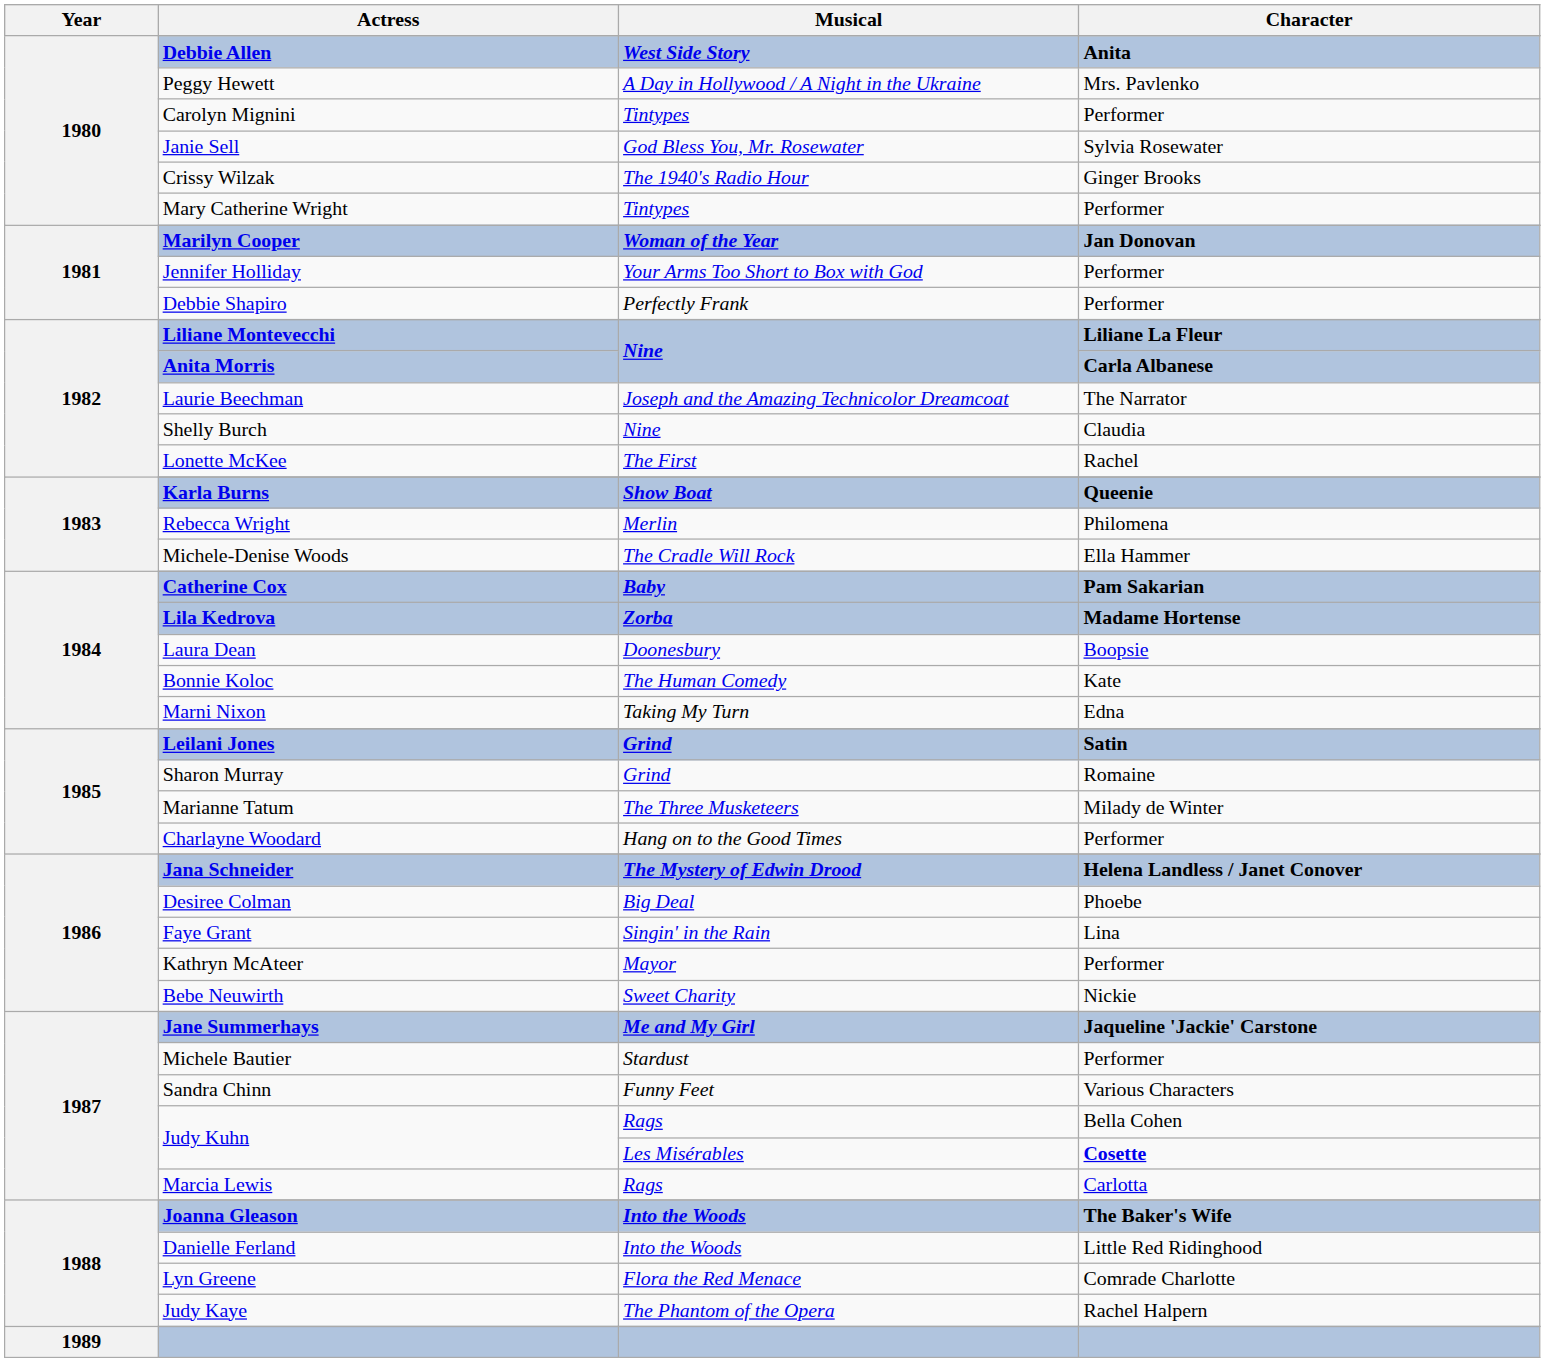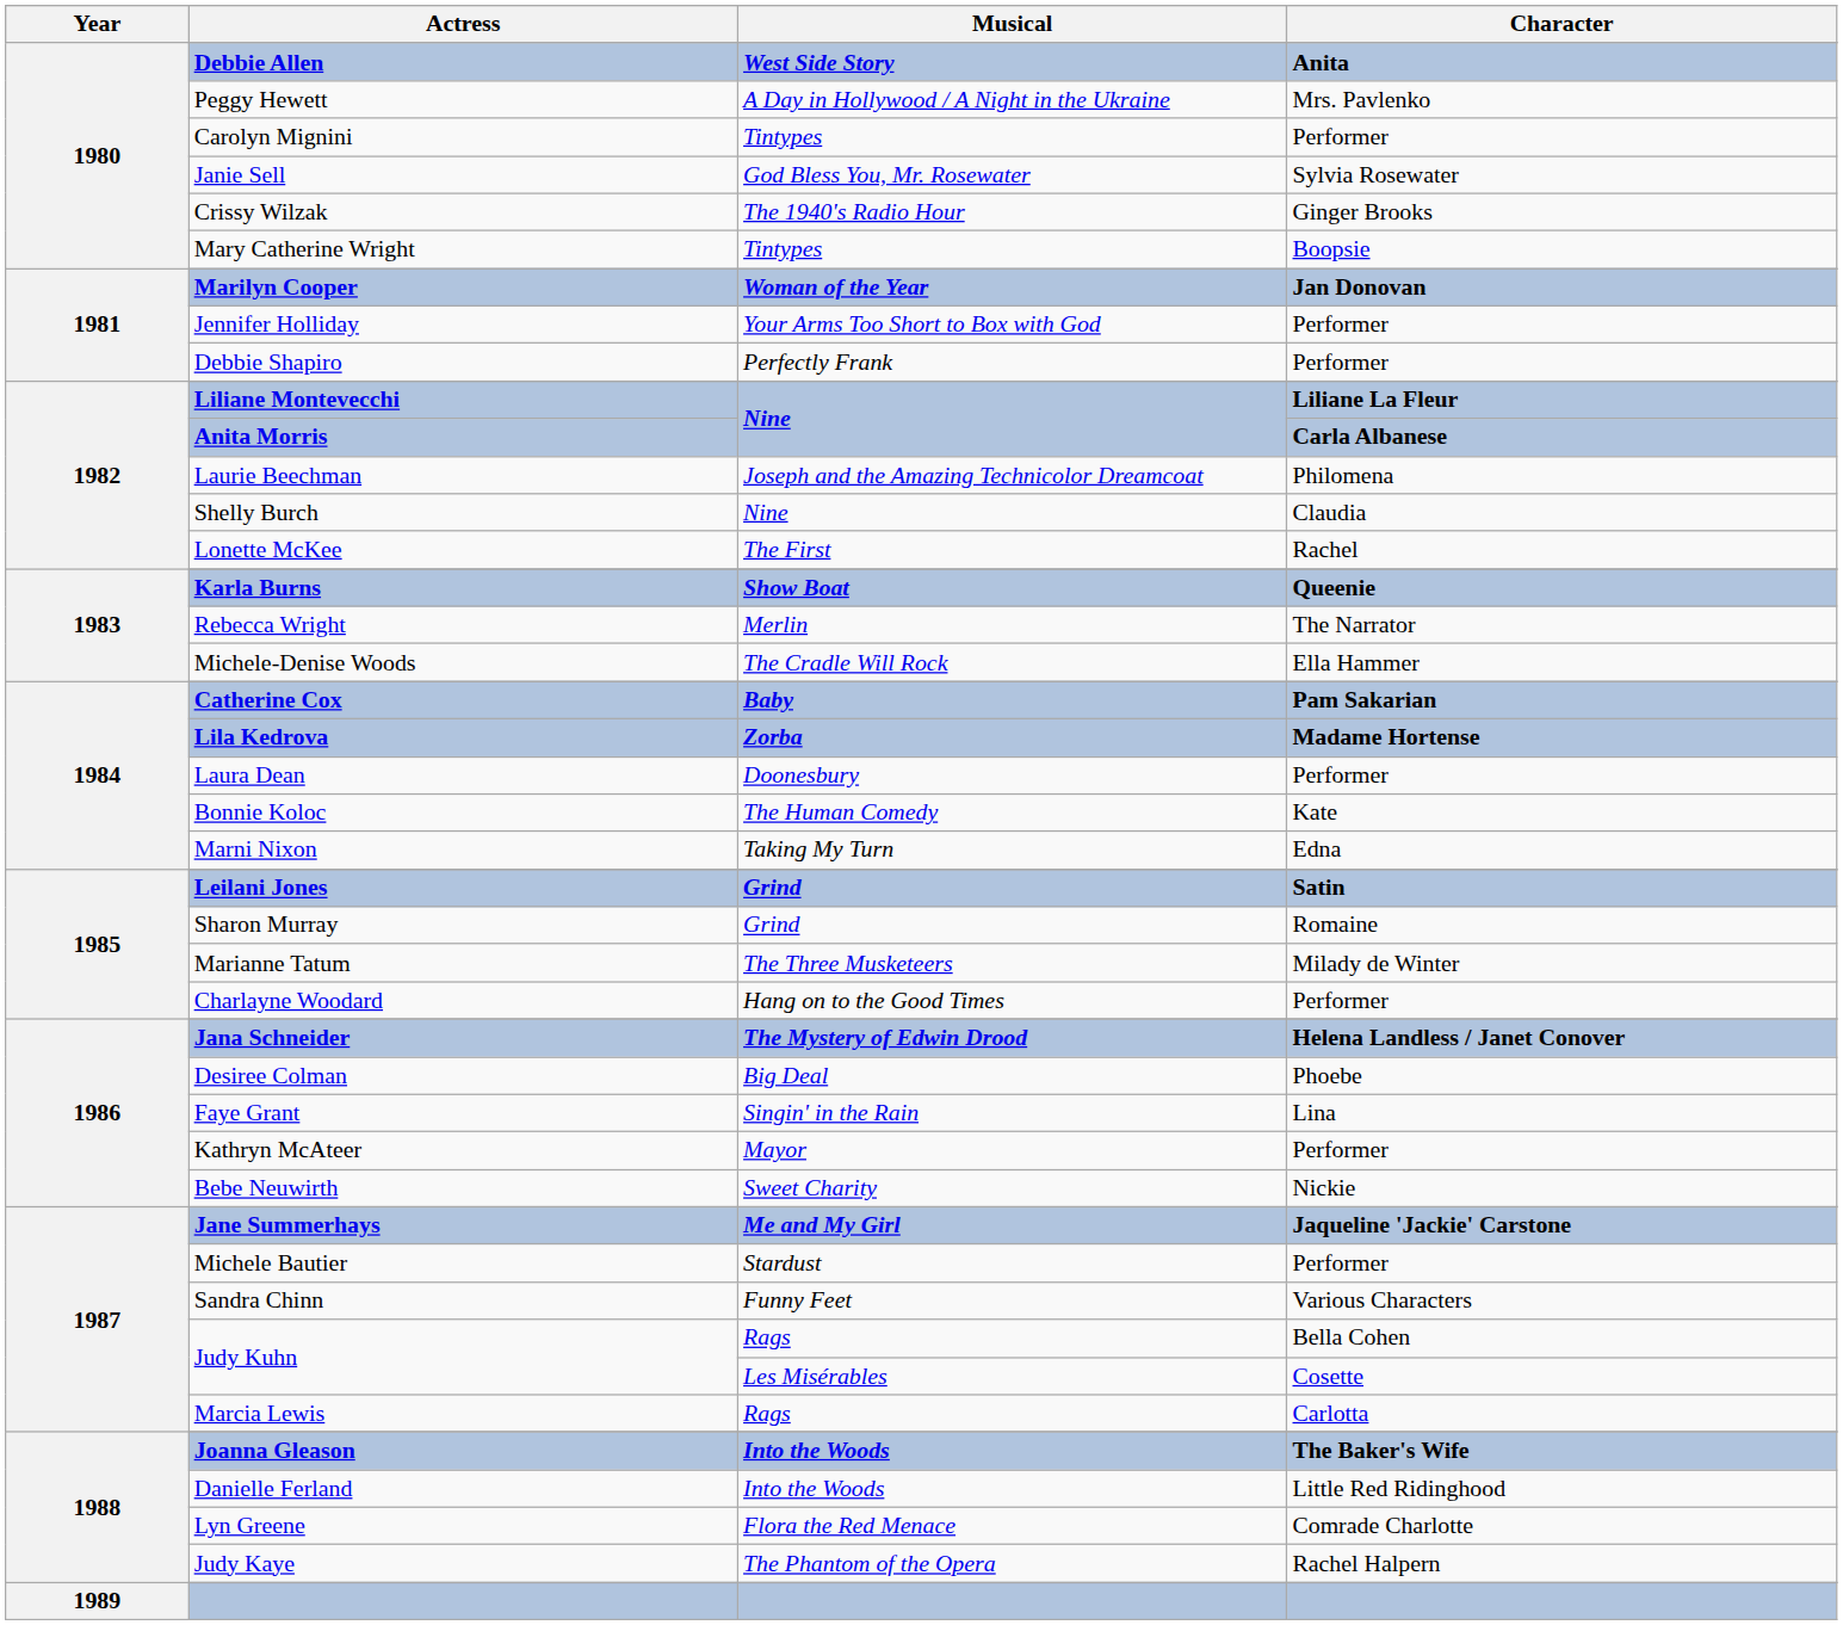Mary Catherine Wright | Character: Performer -> Boopsie
Laurie Beechman | Character: The Narrator -> Philomena
Rebecca Wright | Character: Philomena -> The Narrator
Laura Dean | Character: Boopsie -> Performer
Judy Kuhn / Les Misérables | Character: bold -> normal
